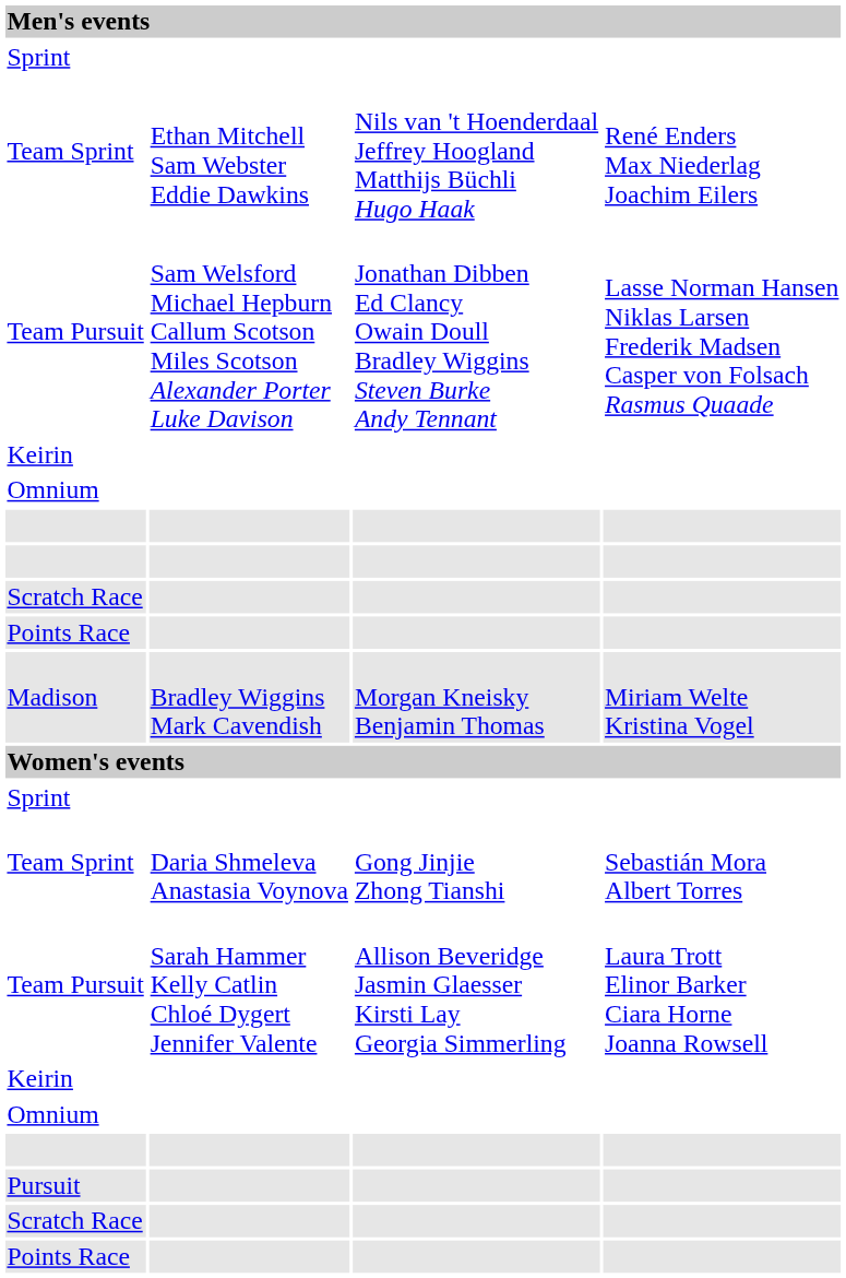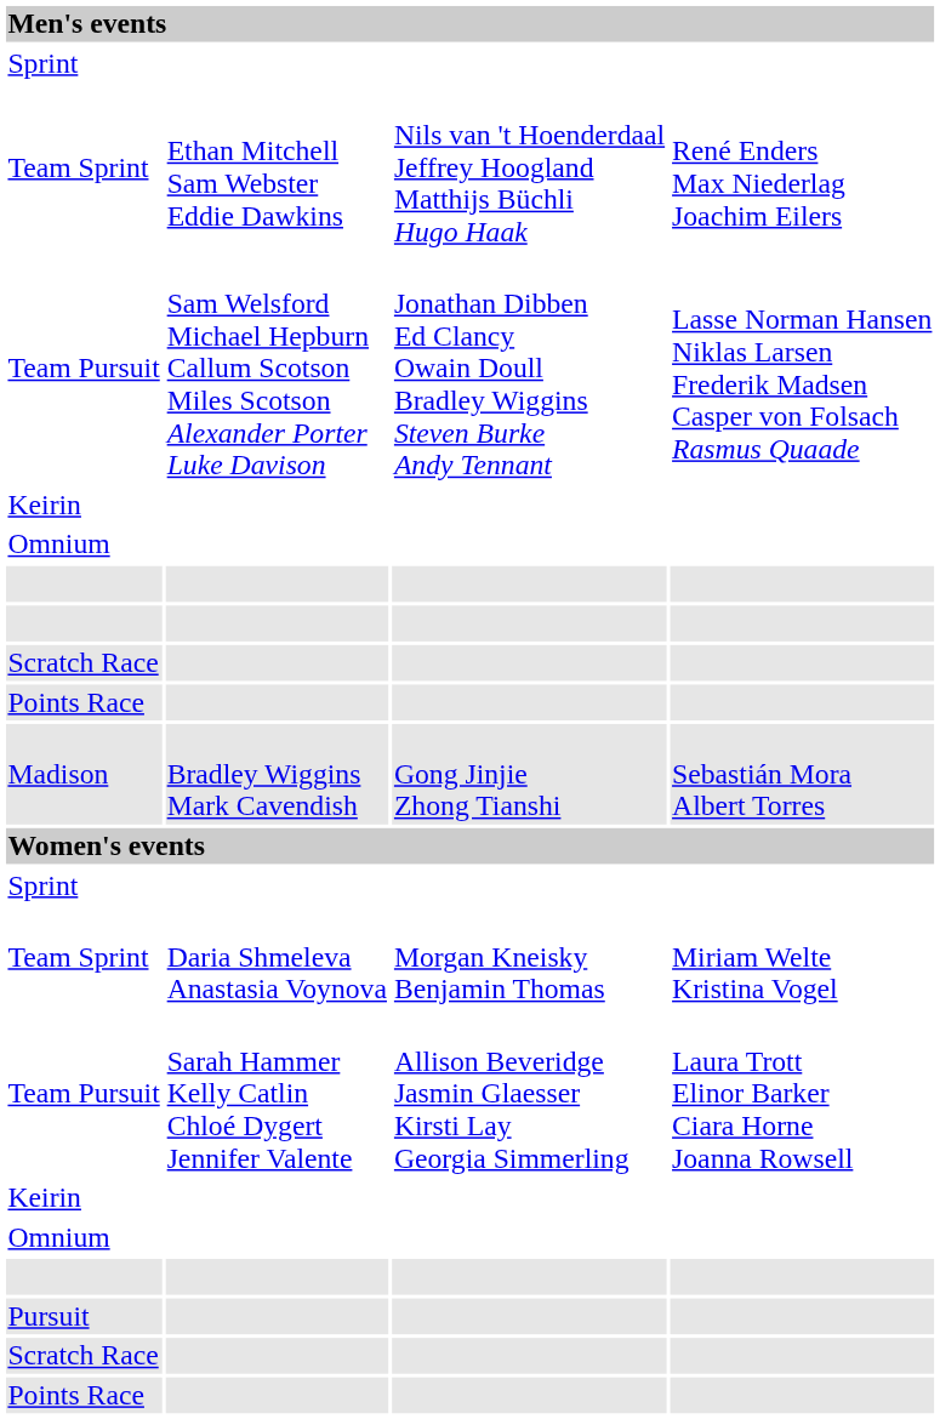Madison | column 3: Morgan Kneisky Benjamin Thomas -> Gong Jinjie Zhong Tianshi
Madison | column 4: Miriam Welte Kristina Vogel -> Sebastián Mora Albert Torres
Team Sprint / Daria Shmeleva Anastasia Voynova | column 3: Gong Jinjie Zhong Tianshi -> Morgan Kneisky Benjamin Thomas
Team Sprint / Daria Shmeleva Anastasia Voynova | column 4: Sebastián Mora Albert Torres -> Miriam Welte Kristina Vogel
